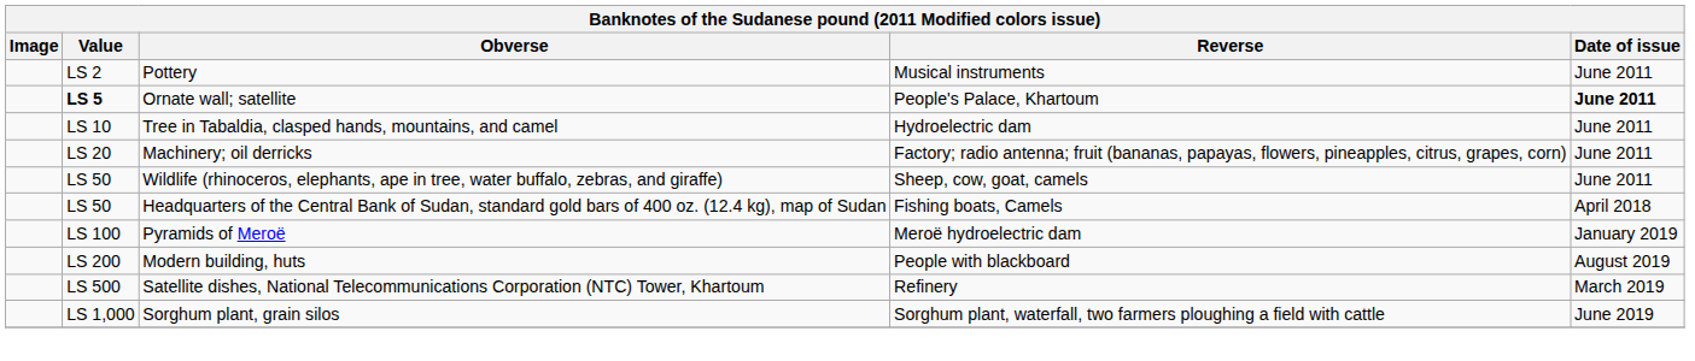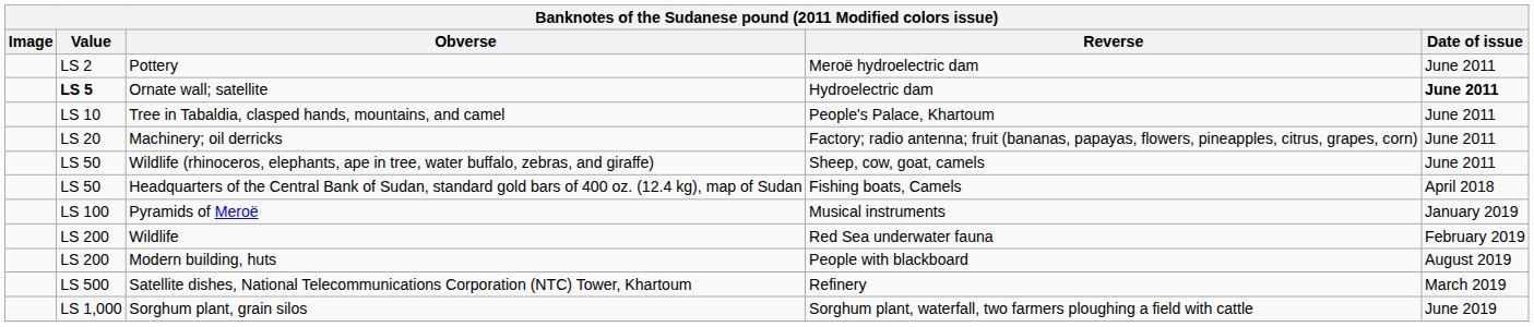Pottery | Reverse: Musical instruments -> Meroë hydroelectric dam
Ornate wall; satellite | Reverse: People's Palace, Khartoum -> Hydroelectric dam
Tree in Tabaldia, clasped hands, mountains, and camel | Reverse: Hydroelectric dam -> People's Palace, Khartoum
Pyramids of Meroë | Reverse: Meroë hydroelectric dam -> Musical instruments
+ row: LS 200 | Wildlife | Red Sea underwater fauna | February 2019
